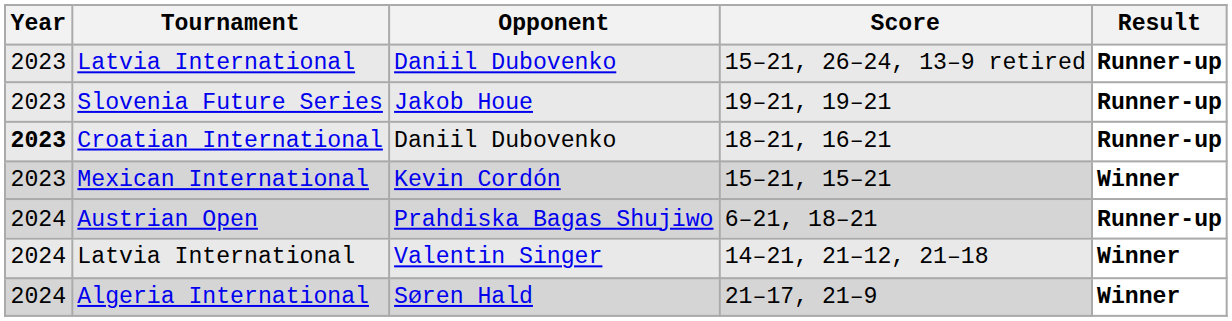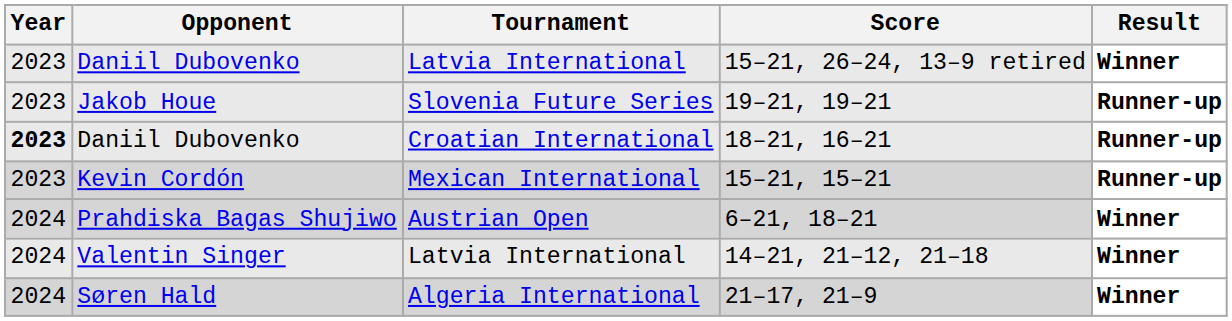columns swapped: Tournament <-> Opponent
15–21, 26–24, 13–9 retired | Result: Runner-up -> Winner
15–21, 15–21 | Result: Winner -> Runner-up
6–21, 18–21 | Result: Runner-up -> Winner
